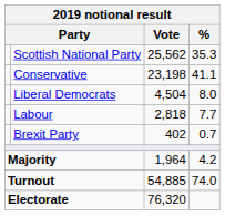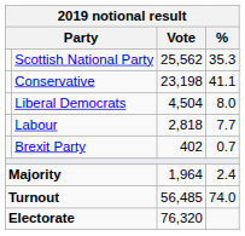Majority | %: 4.2 -> 2.4
Turnout | Vote: 54,885 -> 56,485
